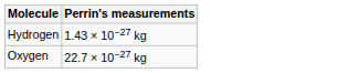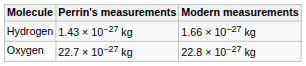+ column: Modern measurements | 1.66 × 10−27 kg | 22.8 × 10−27 kg
